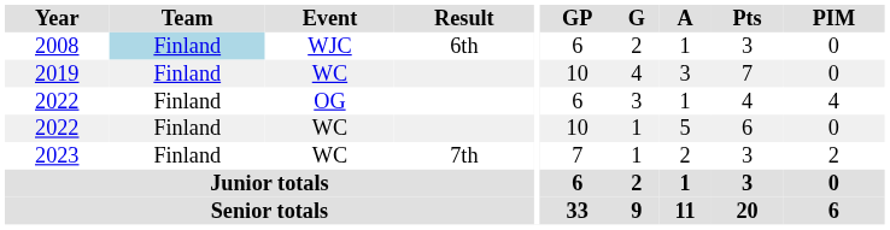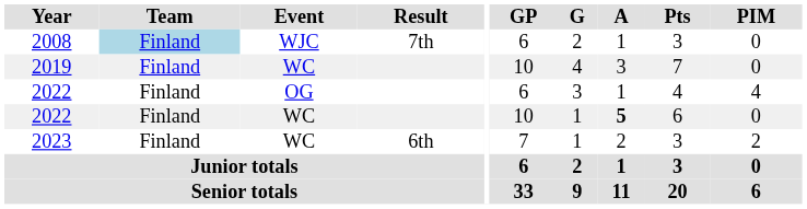2008 | Result: 6th -> 7th
2022 / WC | A: normal -> bold
2023 | Result: 7th -> 6th
